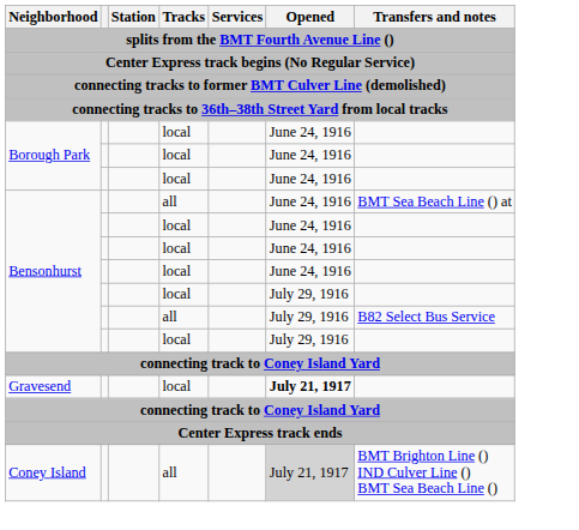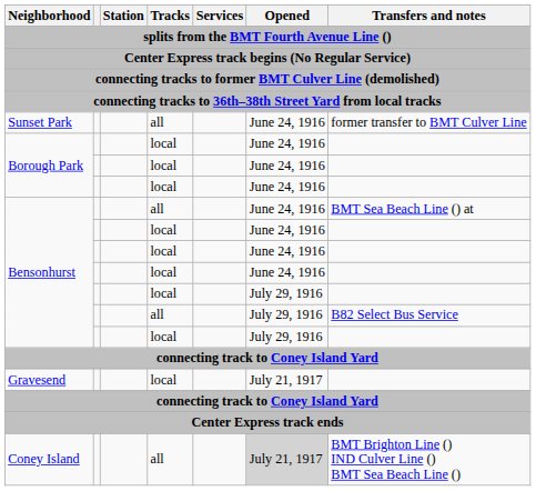+ row: Sunset Park | all | June 24, 1916 | former transfer to BMT Culver Line
Gravesend | Opened: bold -> normal
